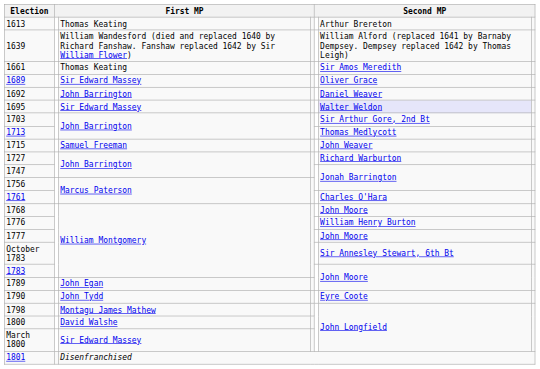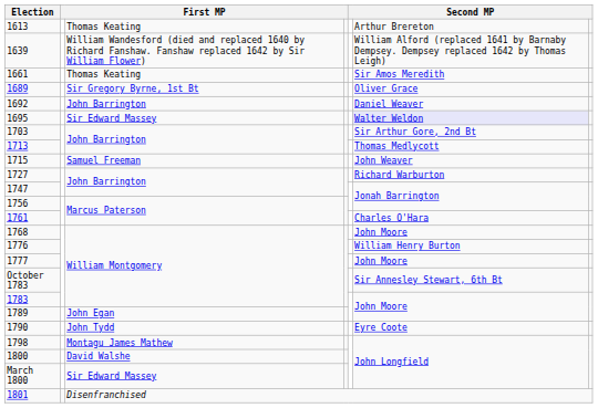1689 | column 3: Sir Edward Massey -> Sir Gregory Byrne, 1st Bt
